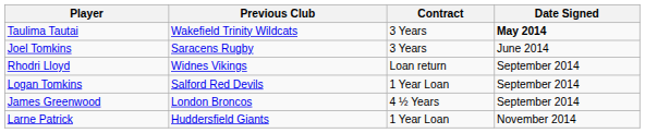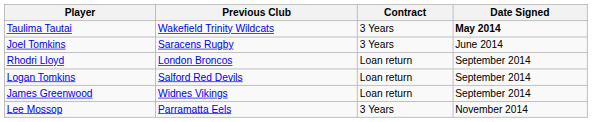Rhodri Lloyd | Previous Club: Widnes Vikings -> London Broncos
Logan Tomkins | Contract: 1 Year Loan -> Loan return
James Greenwood | Previous Club: London Broncos -> Widnes Vikings
James Greenwood | Contract: 4 ½ Years -> Loan return
- row: Larne Patrick | Huddersfield Giants | 1 Year Loan | November 2014
+ row: Lee Mossop | Parramatta Eels | 3 Years | November 2014
